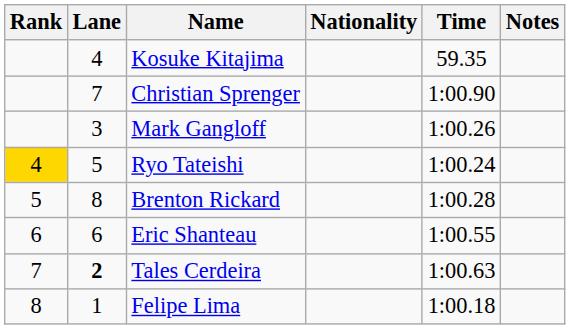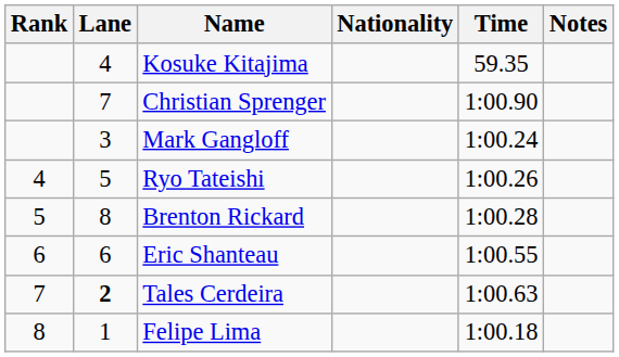Mark Gangloff | Time: 1:00.26 -> 1:00.24
Ryo Tateishi | Rank: gold background -> no background
Ryo Tateishi | Time: 1:00.24 -> 1:00.26
